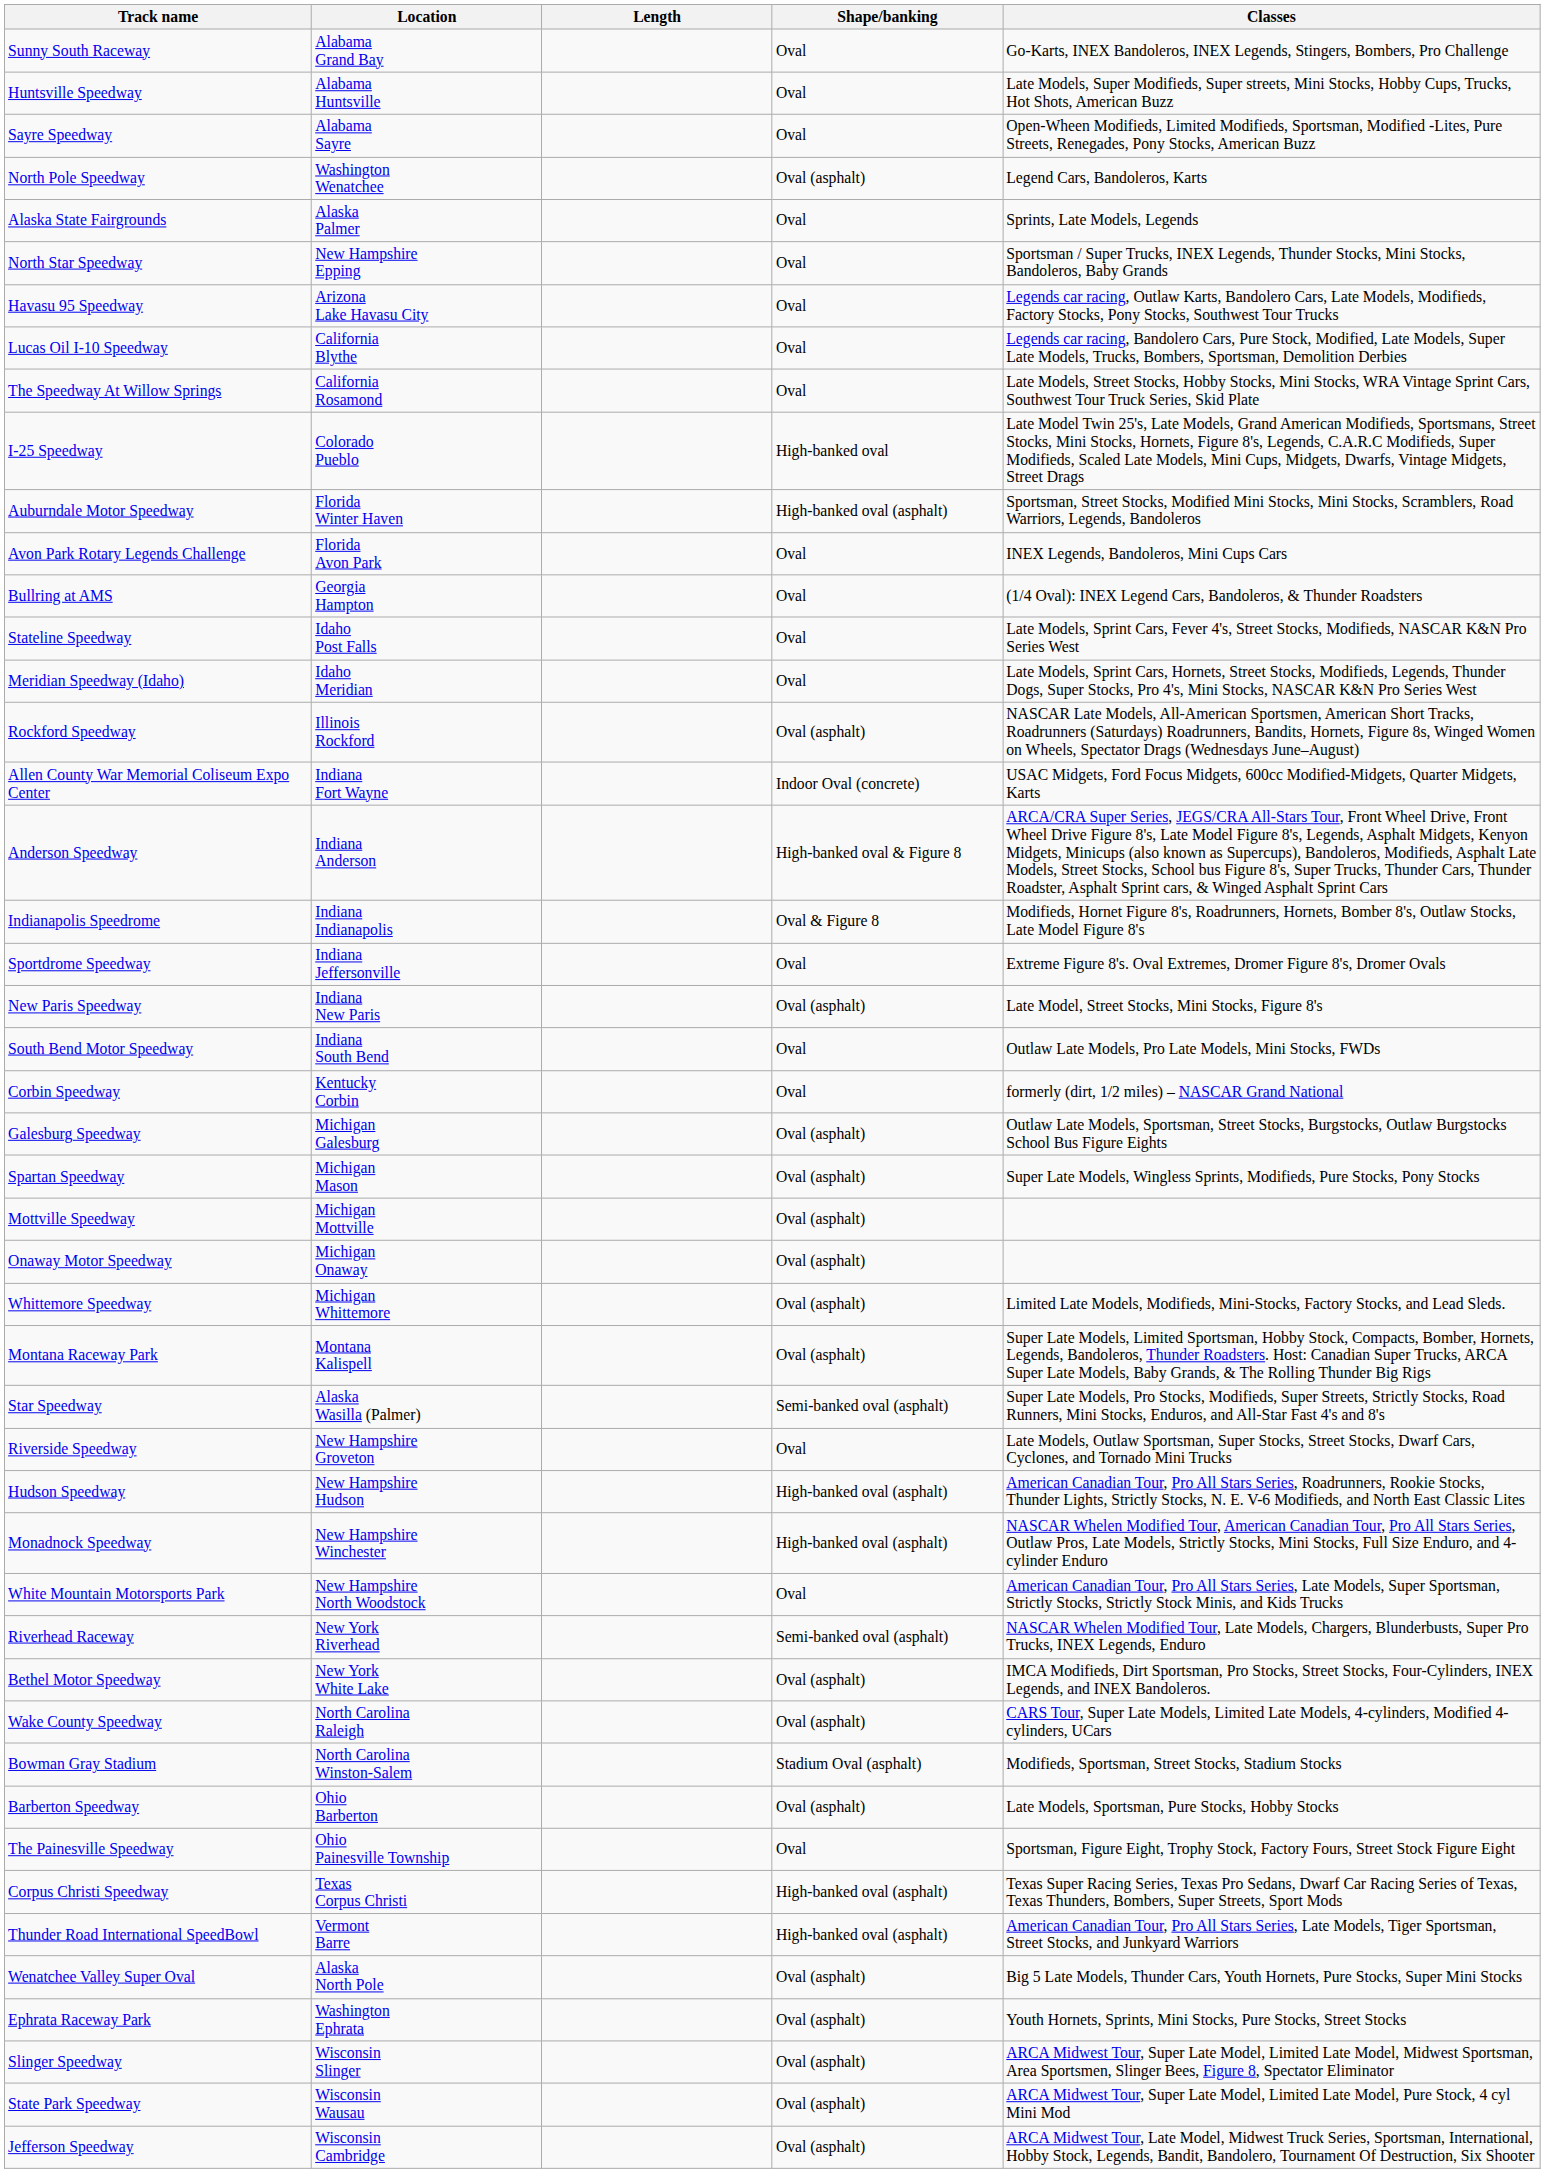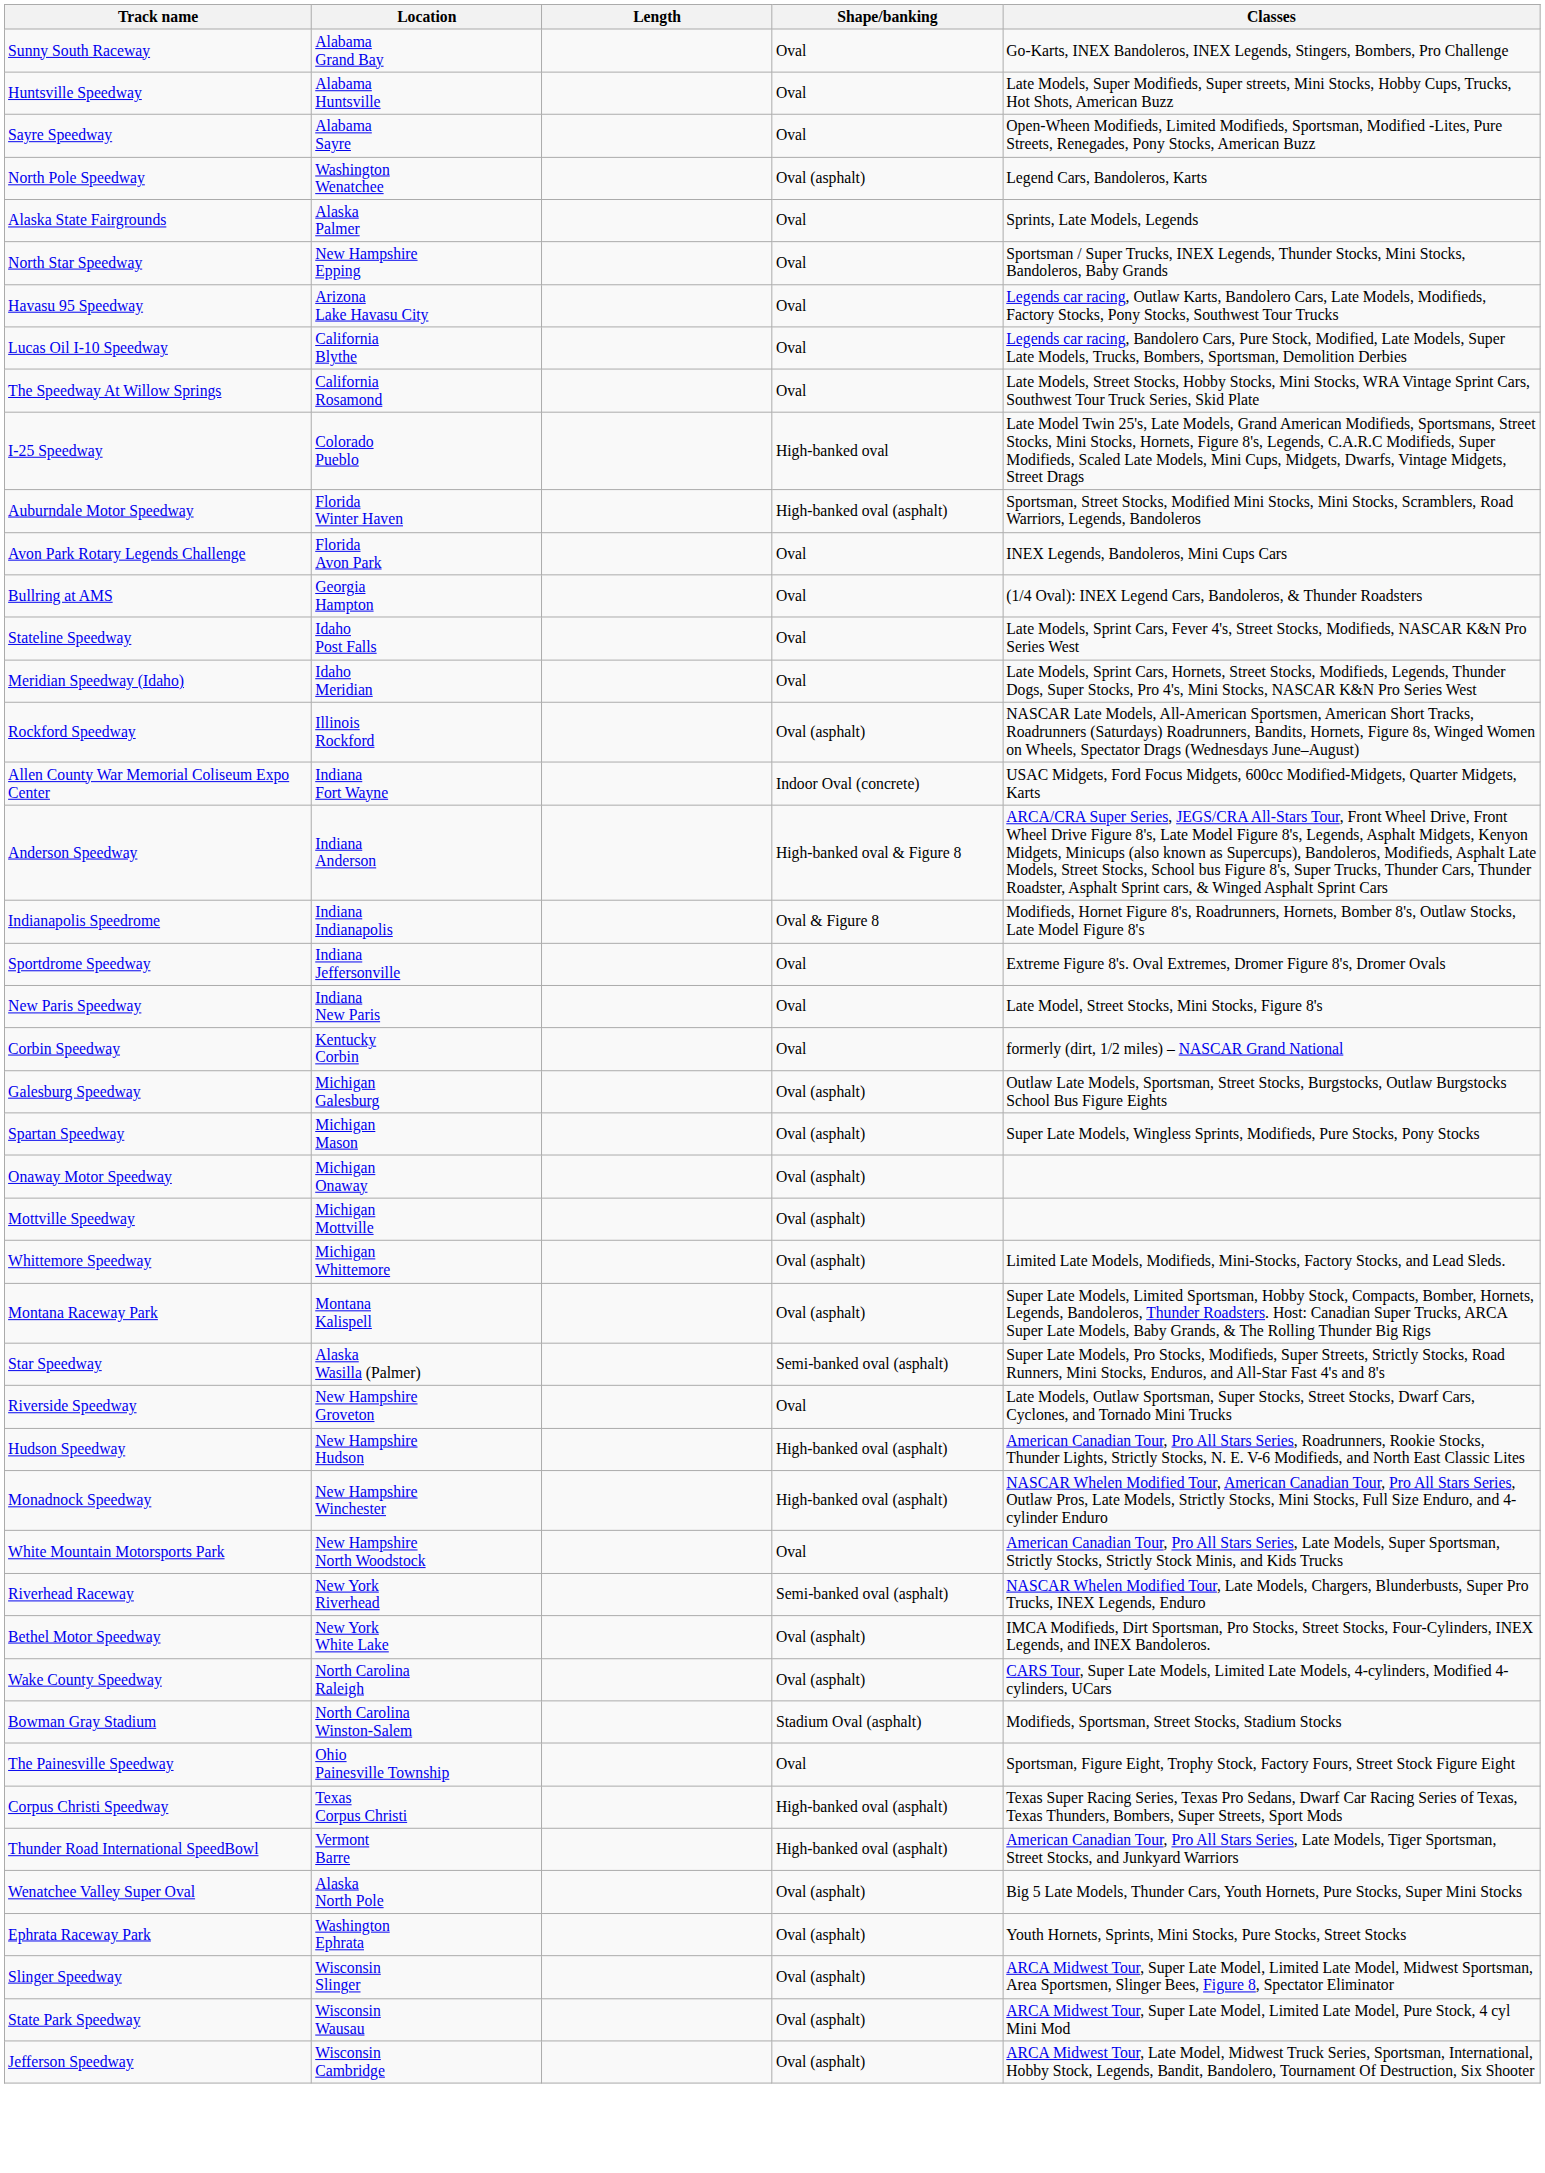New Paris Speedway | Shape/banking: Oval (asphalt) -> Oval
- row: South Bend Motor Speedway | Indiana South Bend | Oval | Outlaw Late Models, Pro Late Models, Mini Stocks, FWDs
rows swapped: Mottville Speedway <-> Onaway Motor Speedway
- row: Barberton Speedway | Ohio Barberton | Oval (asphalt) | Late Models, Sportsman, Pure Stocks, Hobby Stocks
